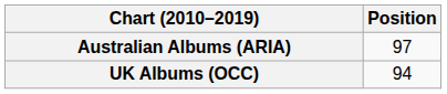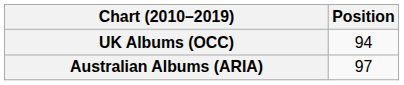rows swapped: Australian Albums (ARIA) <-> UK Albums (OCC)
